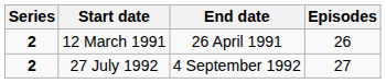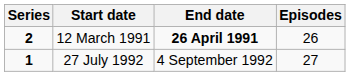12 March 1991 | End date: normal -> bold
27 July 1992 | Series: 2 -> 1
